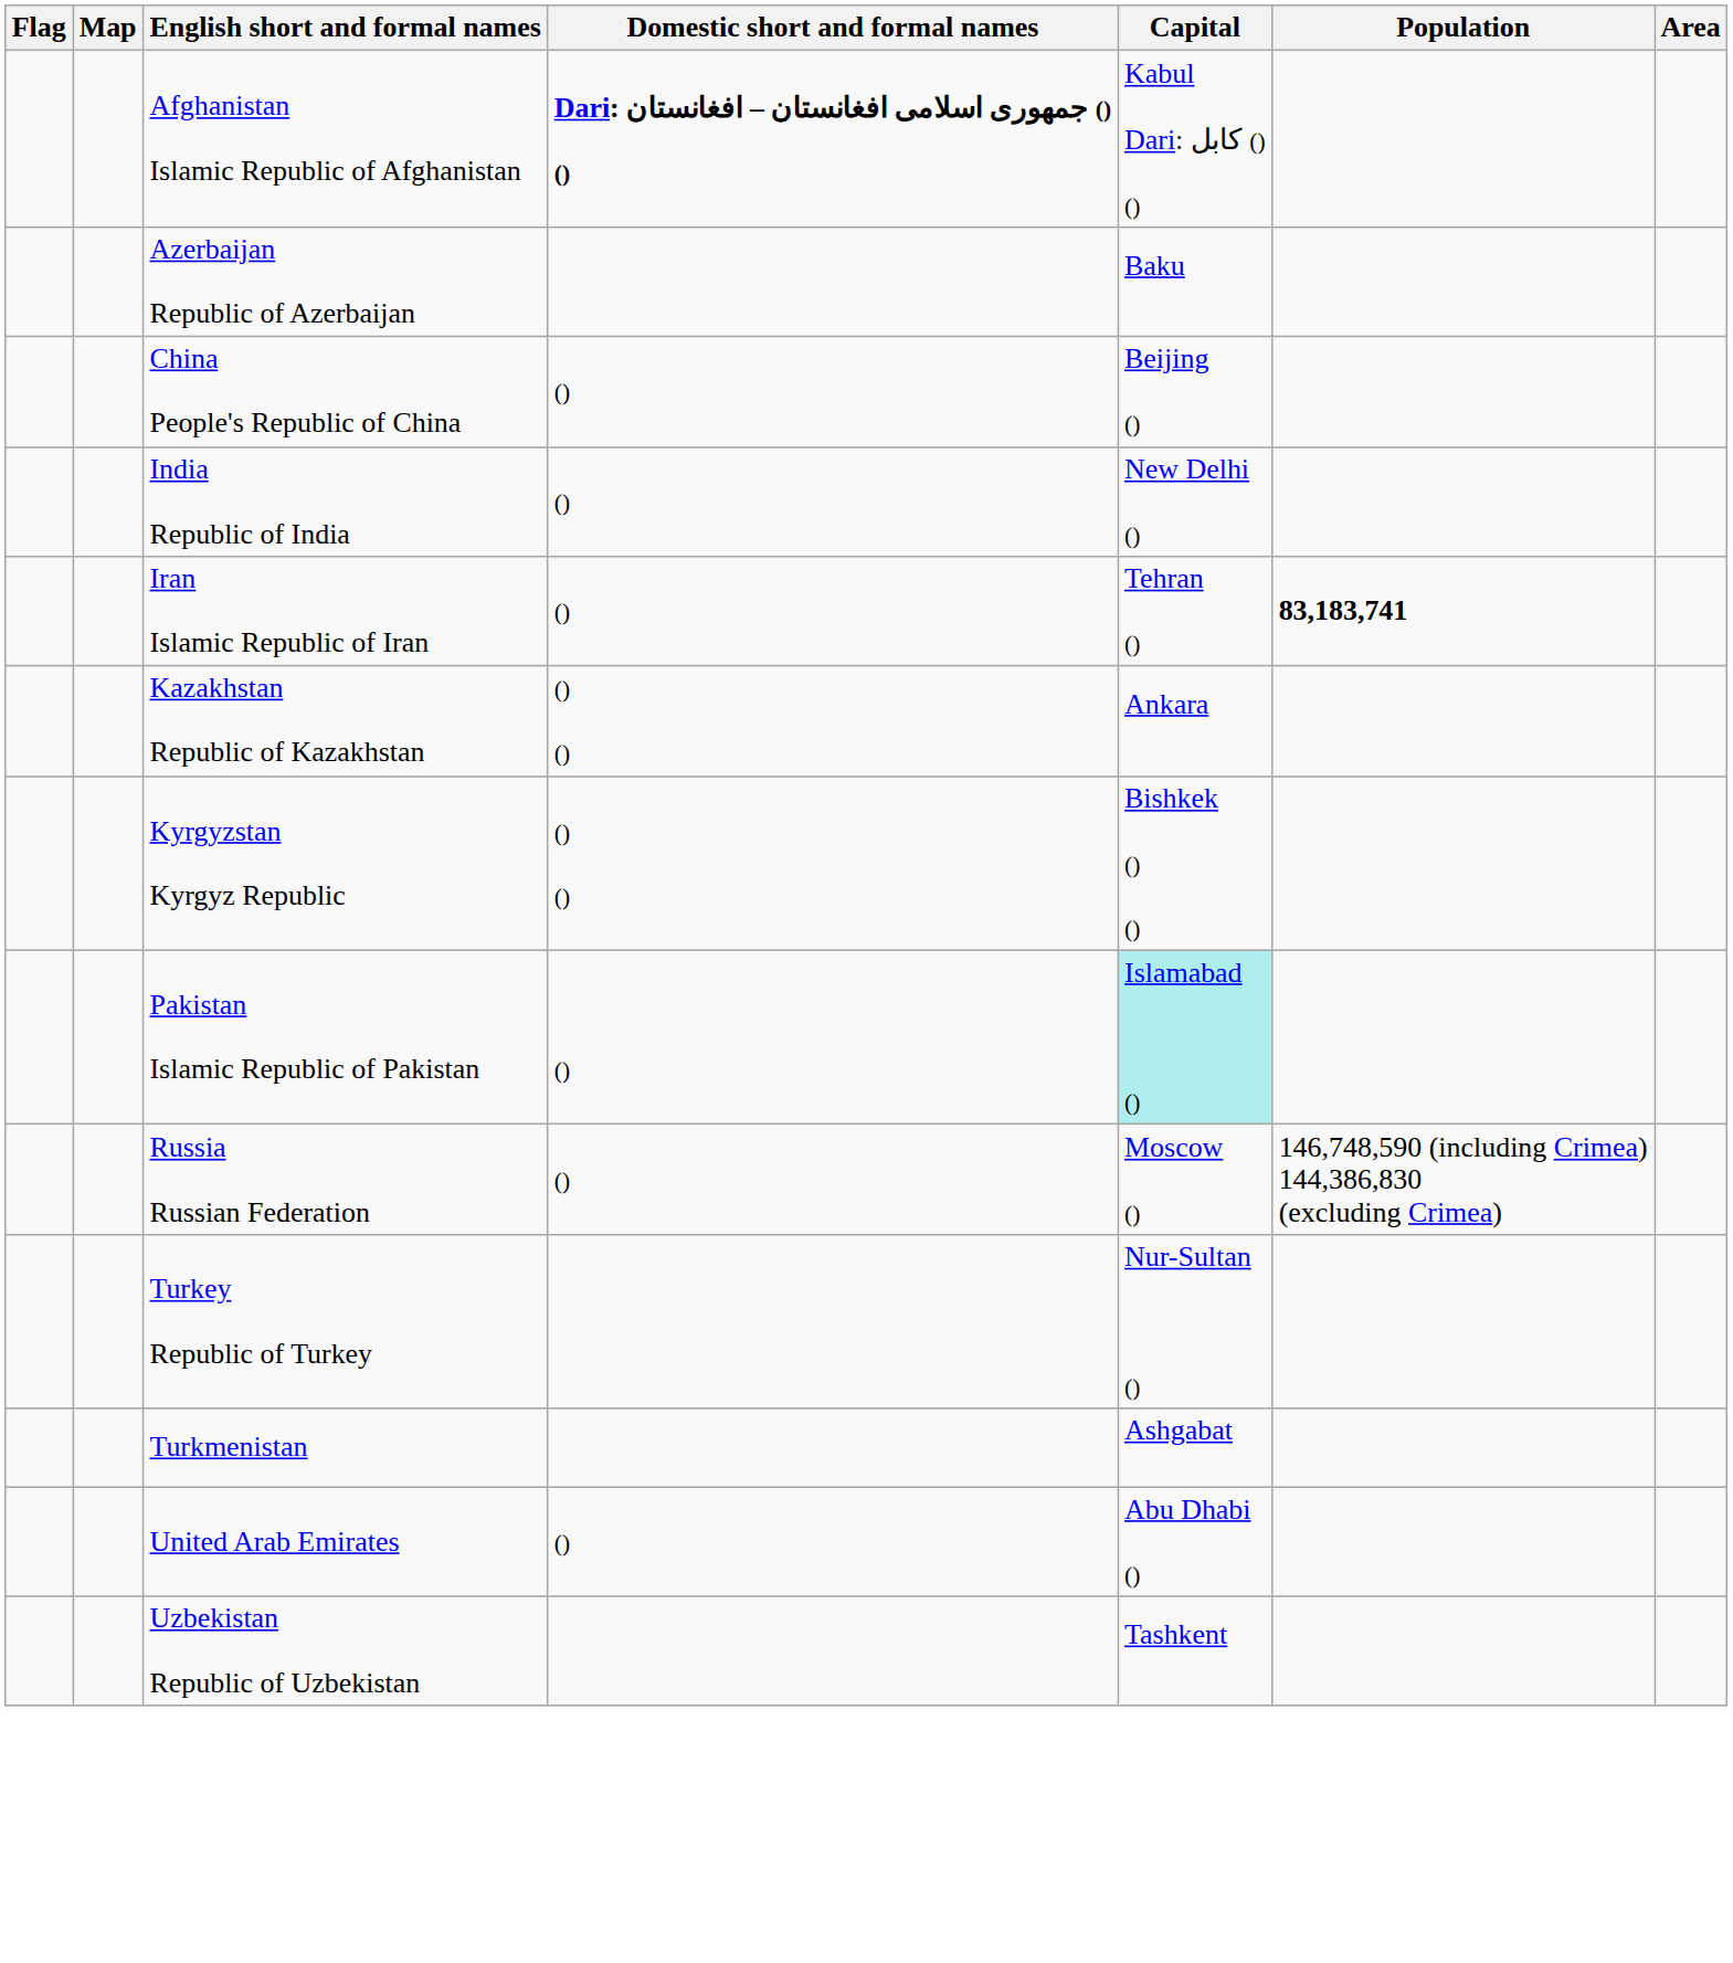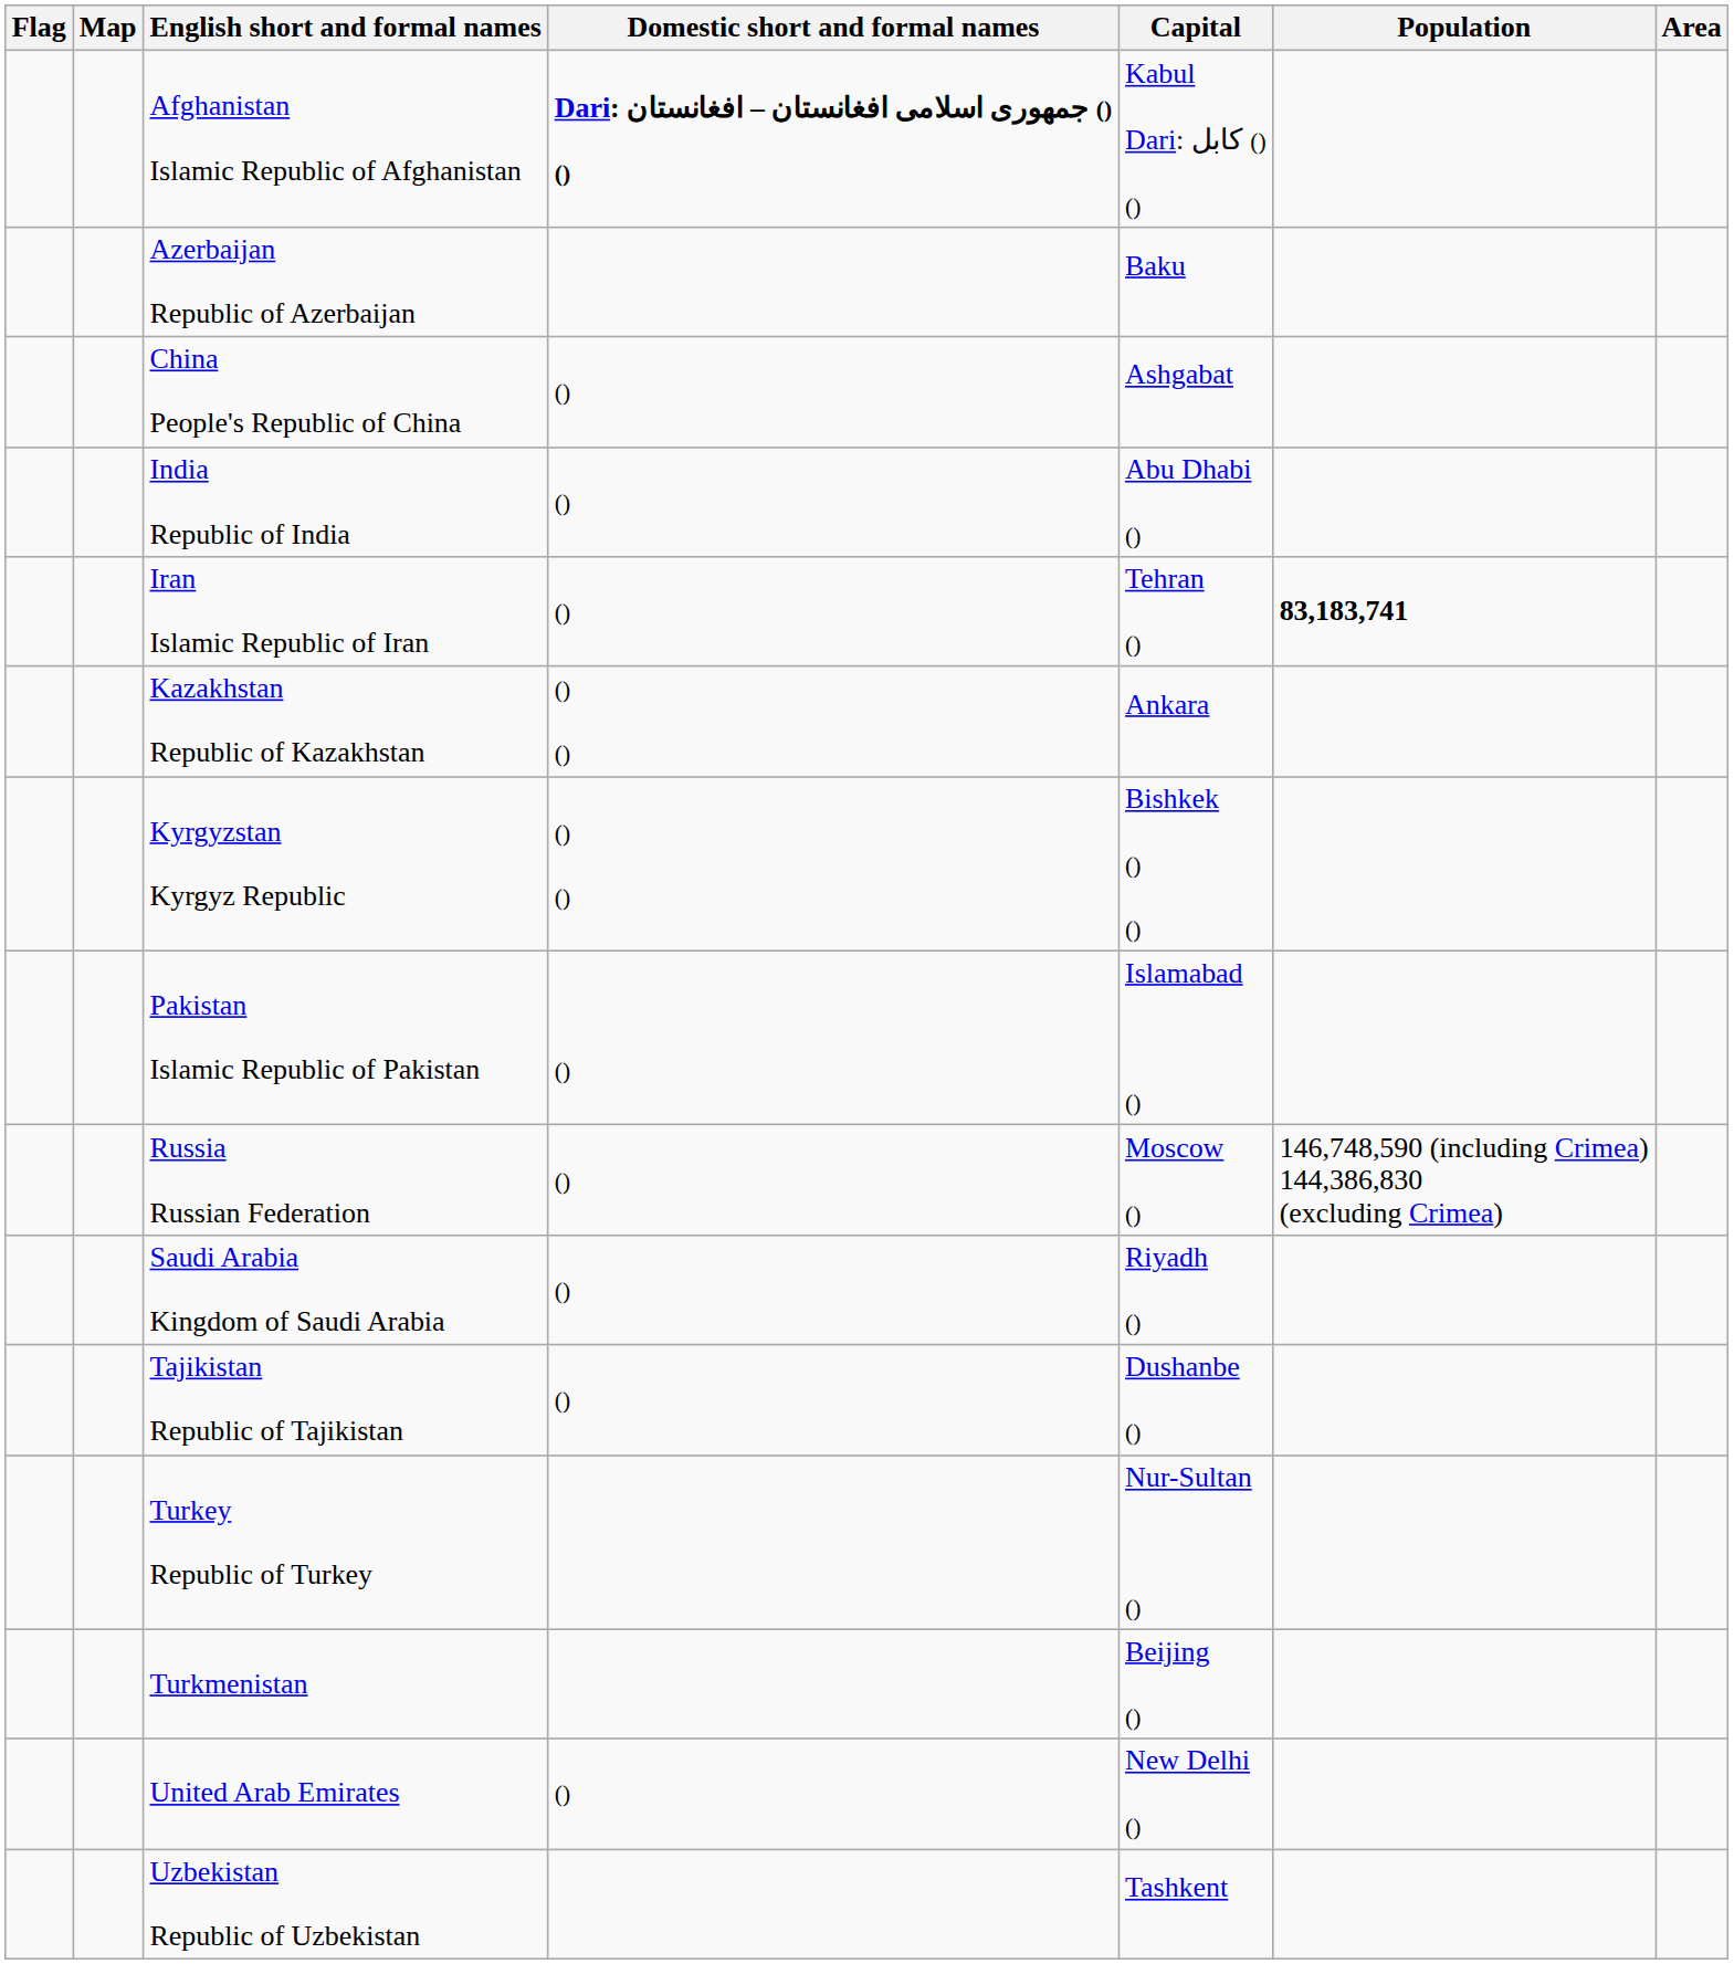China People's Republic of China | Capital: Beijing () -> Ashgabat
India Republic of India | Capital: New Delhi () -> Abu Dhabi ()
Pakistan Islamic Republic of Pakistan | Capital: paleturquoise background -> no background
+ row: Saudi Arabia Kingdom of Saudi Arabia | () | Riyadh ()
+ row: Tajikistan Republic of Tajikistan | () | Dushanbe ()
Turkmenistan | Capital: Ashgabat -> Beijing ()
United Arab Emirates | Capital: Abu Dhabi () -> New Delhi ()
